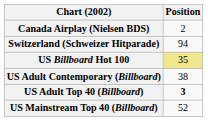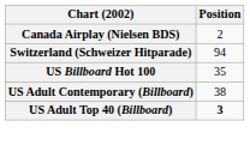US Billboard Hot 100 | Position: khaki background -> no background
- row: US Mainstream Top 40 (Billboard) | 52
